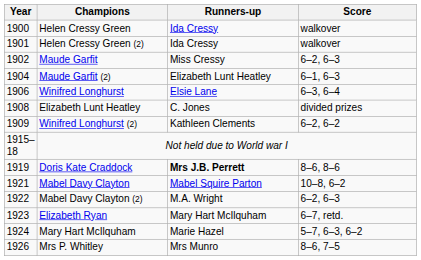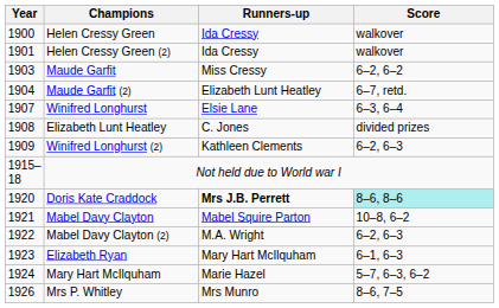Maude Garfit | Year: 1902 -> 1903
Maude Garfit | Score: 6–2, 6–3 -> 6–2, 6–2
Maude Garfit (2) | Score: 6–1, 6–3 -> 6–7, retd.
Winifred Longhurst | Year: 1906 -> 1907
Winifred Longhurst (2) | Score: 6–2, 6–2 -> 6–2, 6–3
Doris Kate Craddock | Year: 1919 -> 1920
Doris Kate Craddock | Score: no background -> paleturquoise background
Elizabeth Ryan | Score: 6–7, retd. -> 6–1, 6–3
